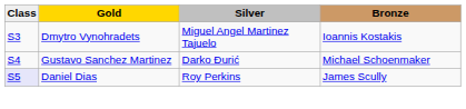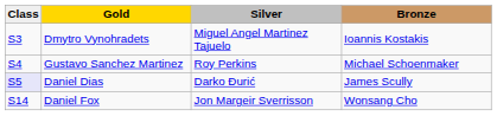Gustavo Sanchez Martinez | Silver: Darko Đurić -> Roy Perkins
Daniel Dias | Silver: Roy Perkins -> Darko Đurić
+ row: S14 | Daniel Fox | Jon Margeir Sverrisson | Wonsang Cho
